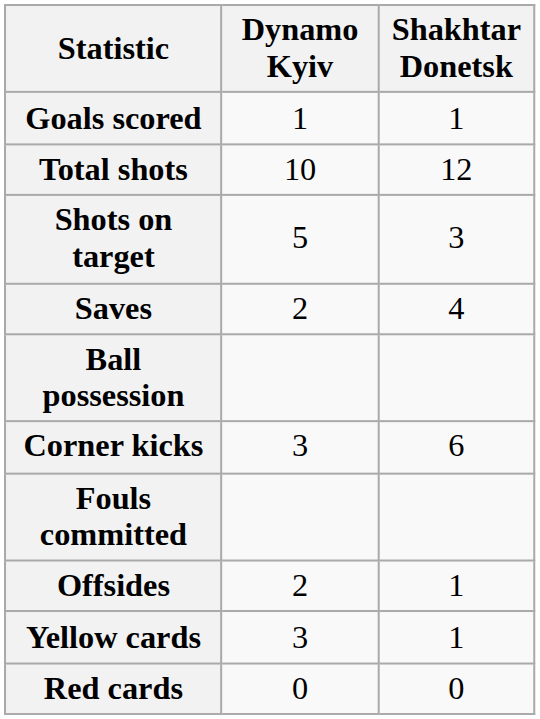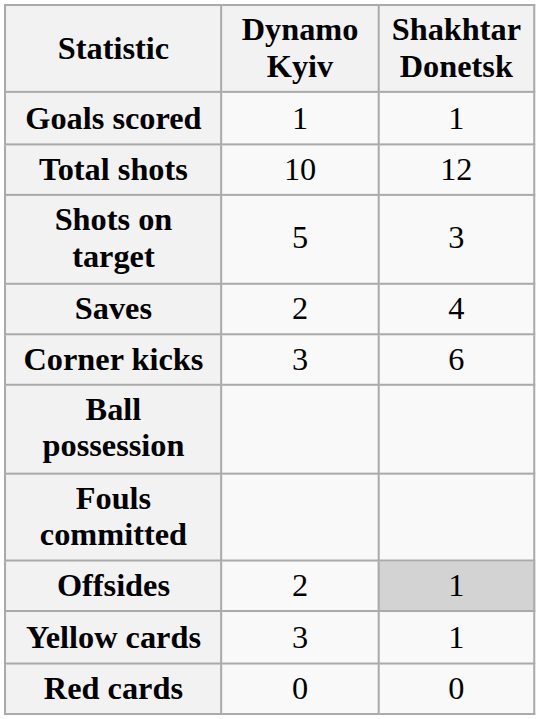rows swapped: Ball possession <-> Corner kicks
Offsides | Shakhtar Donetsk: no background -> lightgrey background
